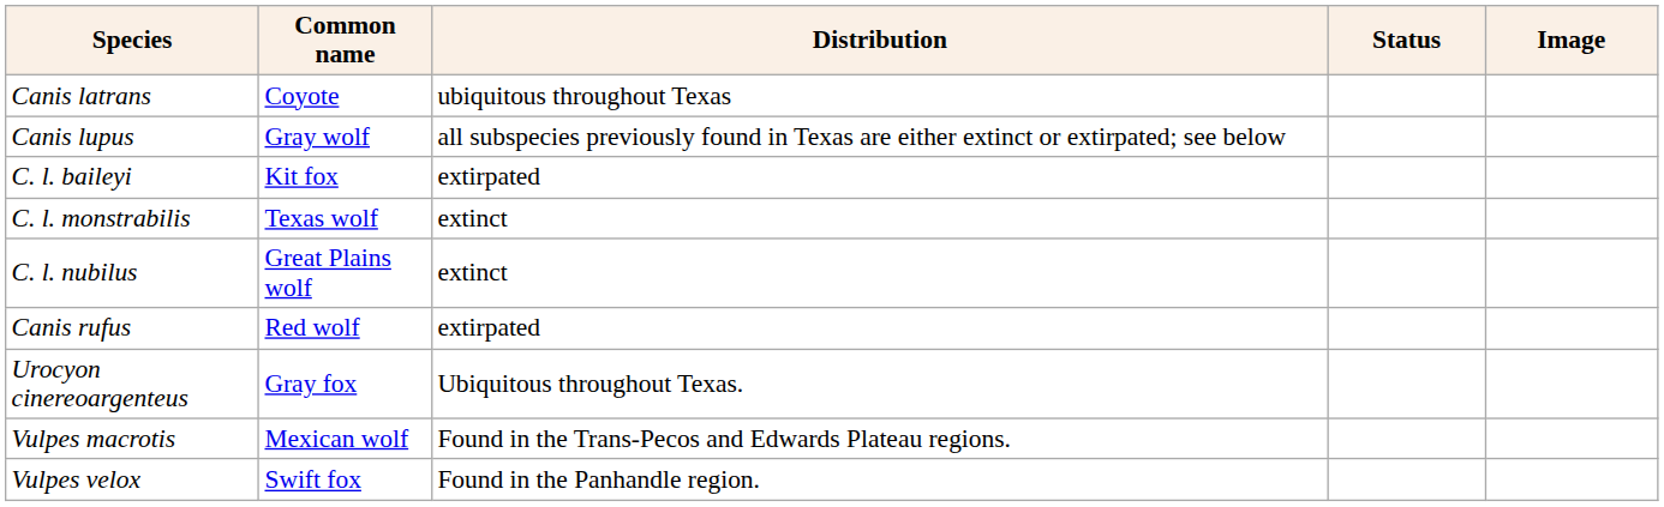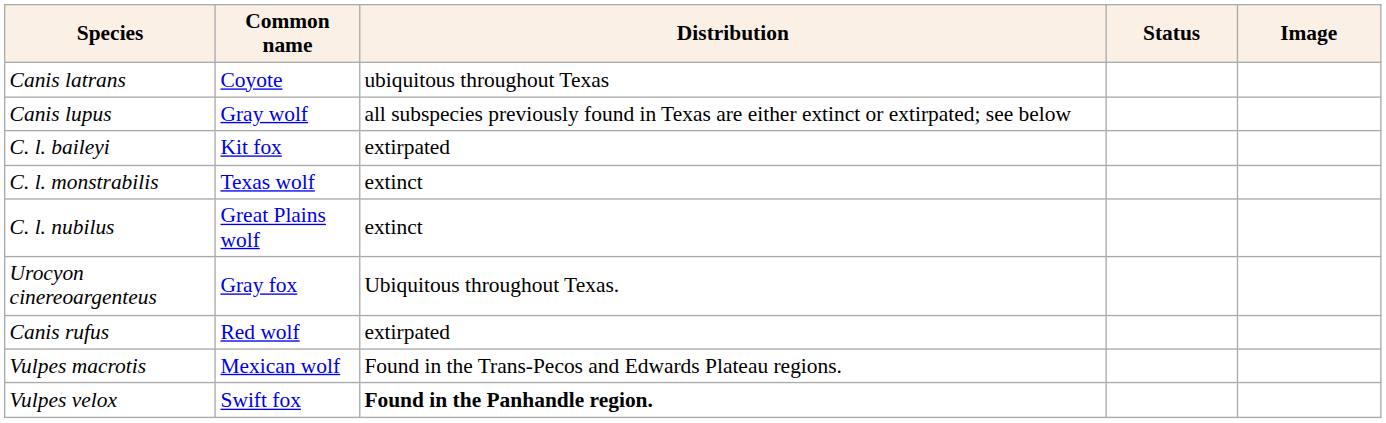rows swapped: Canis rufus <-> Urocyon cinereoargenteus
Vulpes velox | Distribution: normal -> bold
